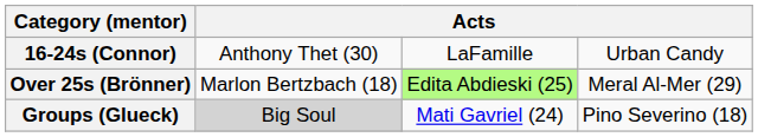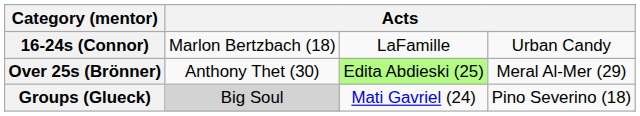16-24s (Connor) | column 2: Anthony Thet (30) -> Marlon Bertzbach (18)
Over 25s (Brönner) | column 2: Marlon Bertzbach (18) -> Anthony Thet (30)
